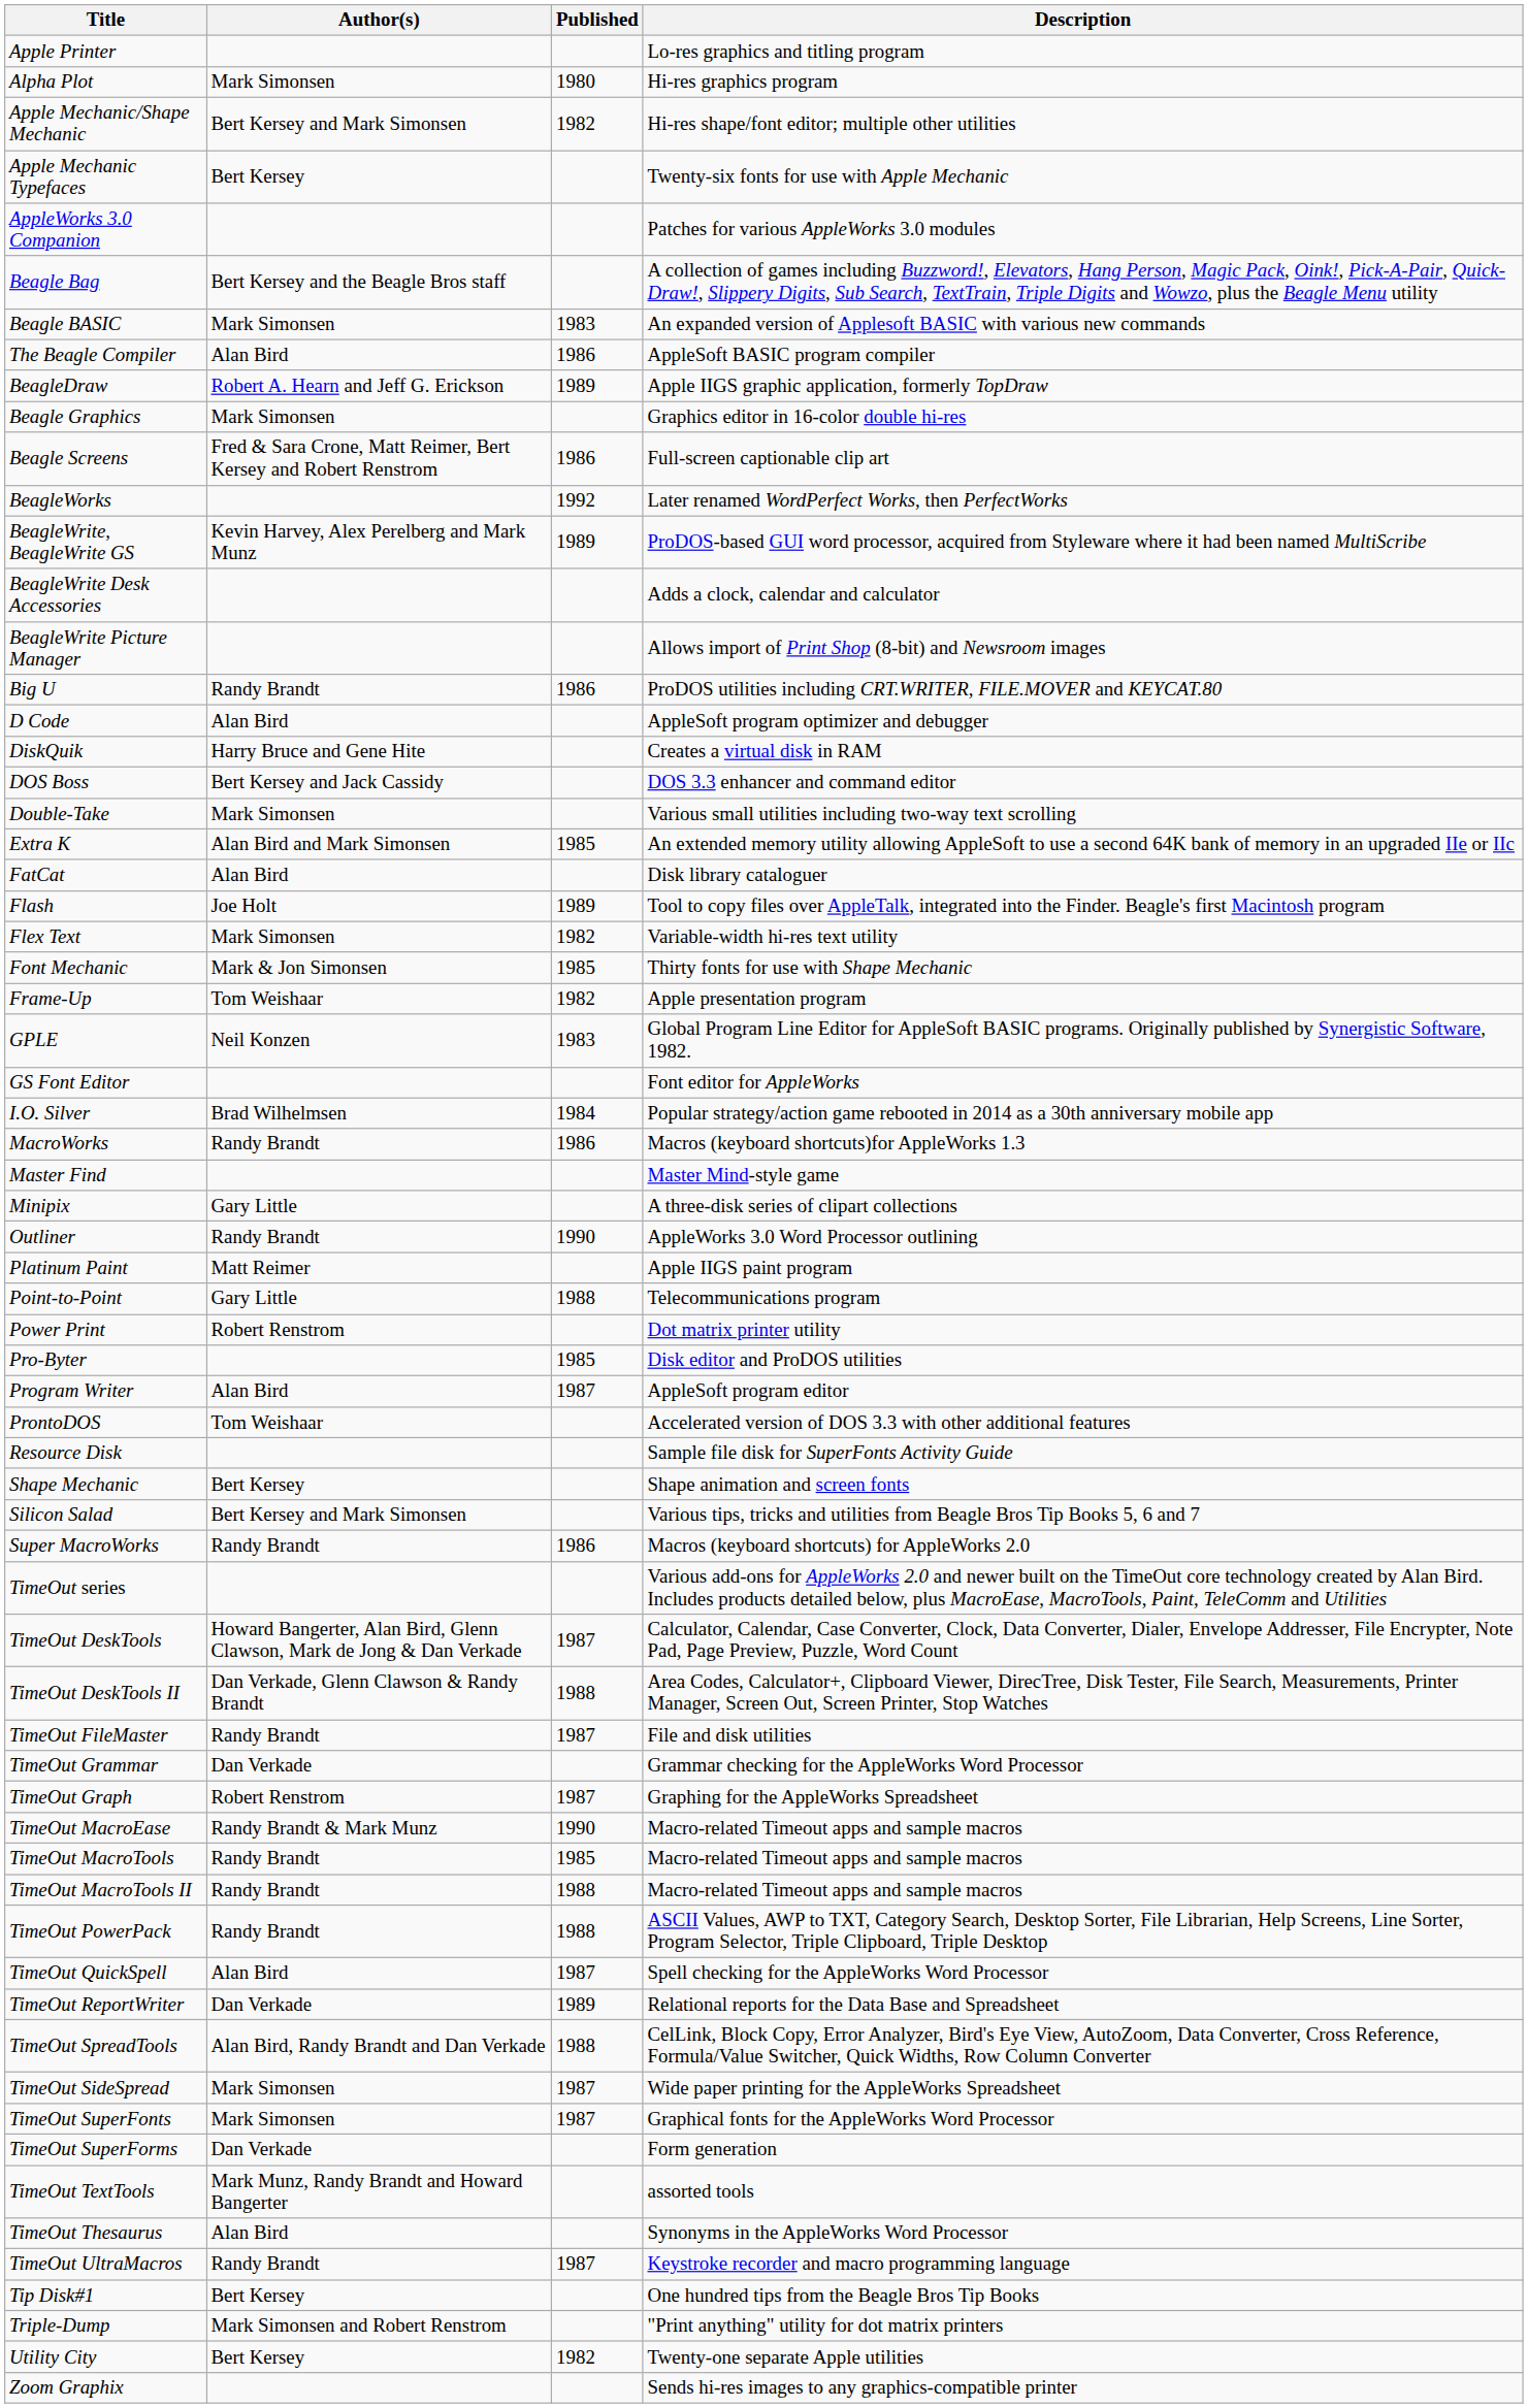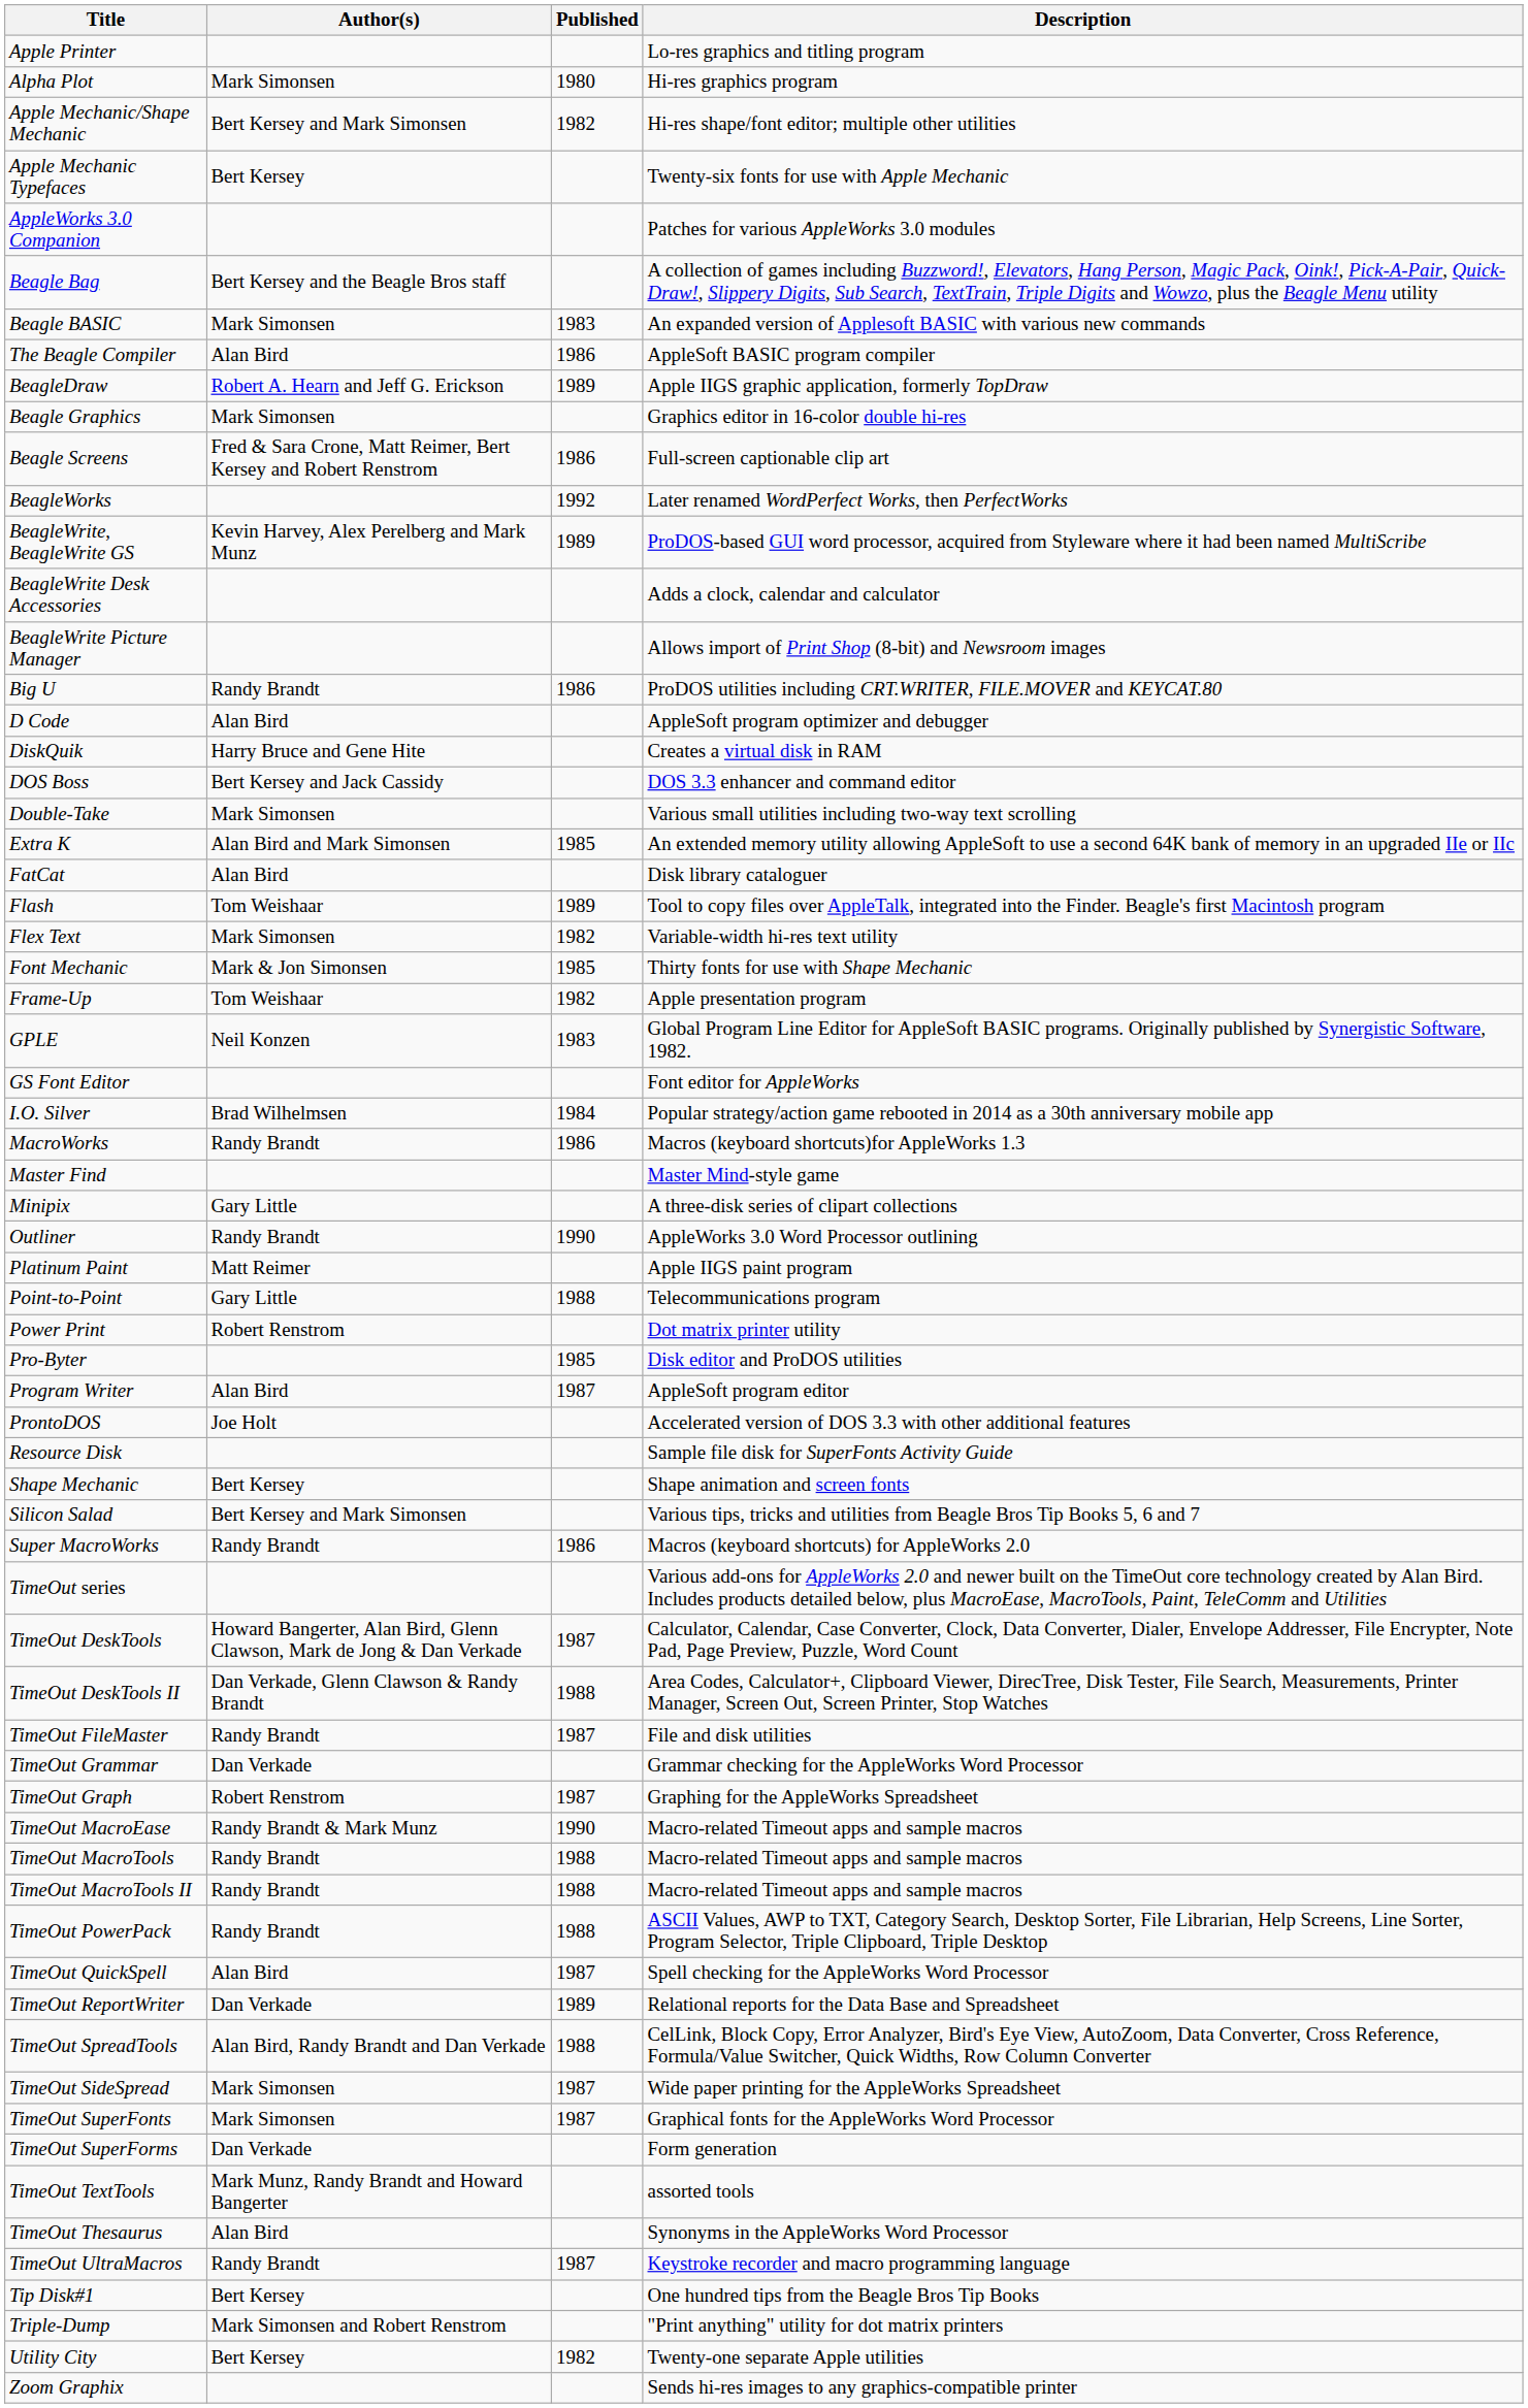Flash | Author(s): Joe Holt -> Tom Weishaar
ProntoDOS | Author(s): Tom Weishaar -> Joe Holt
TimeOut MacroTools | Published: 1985 -> 1988
